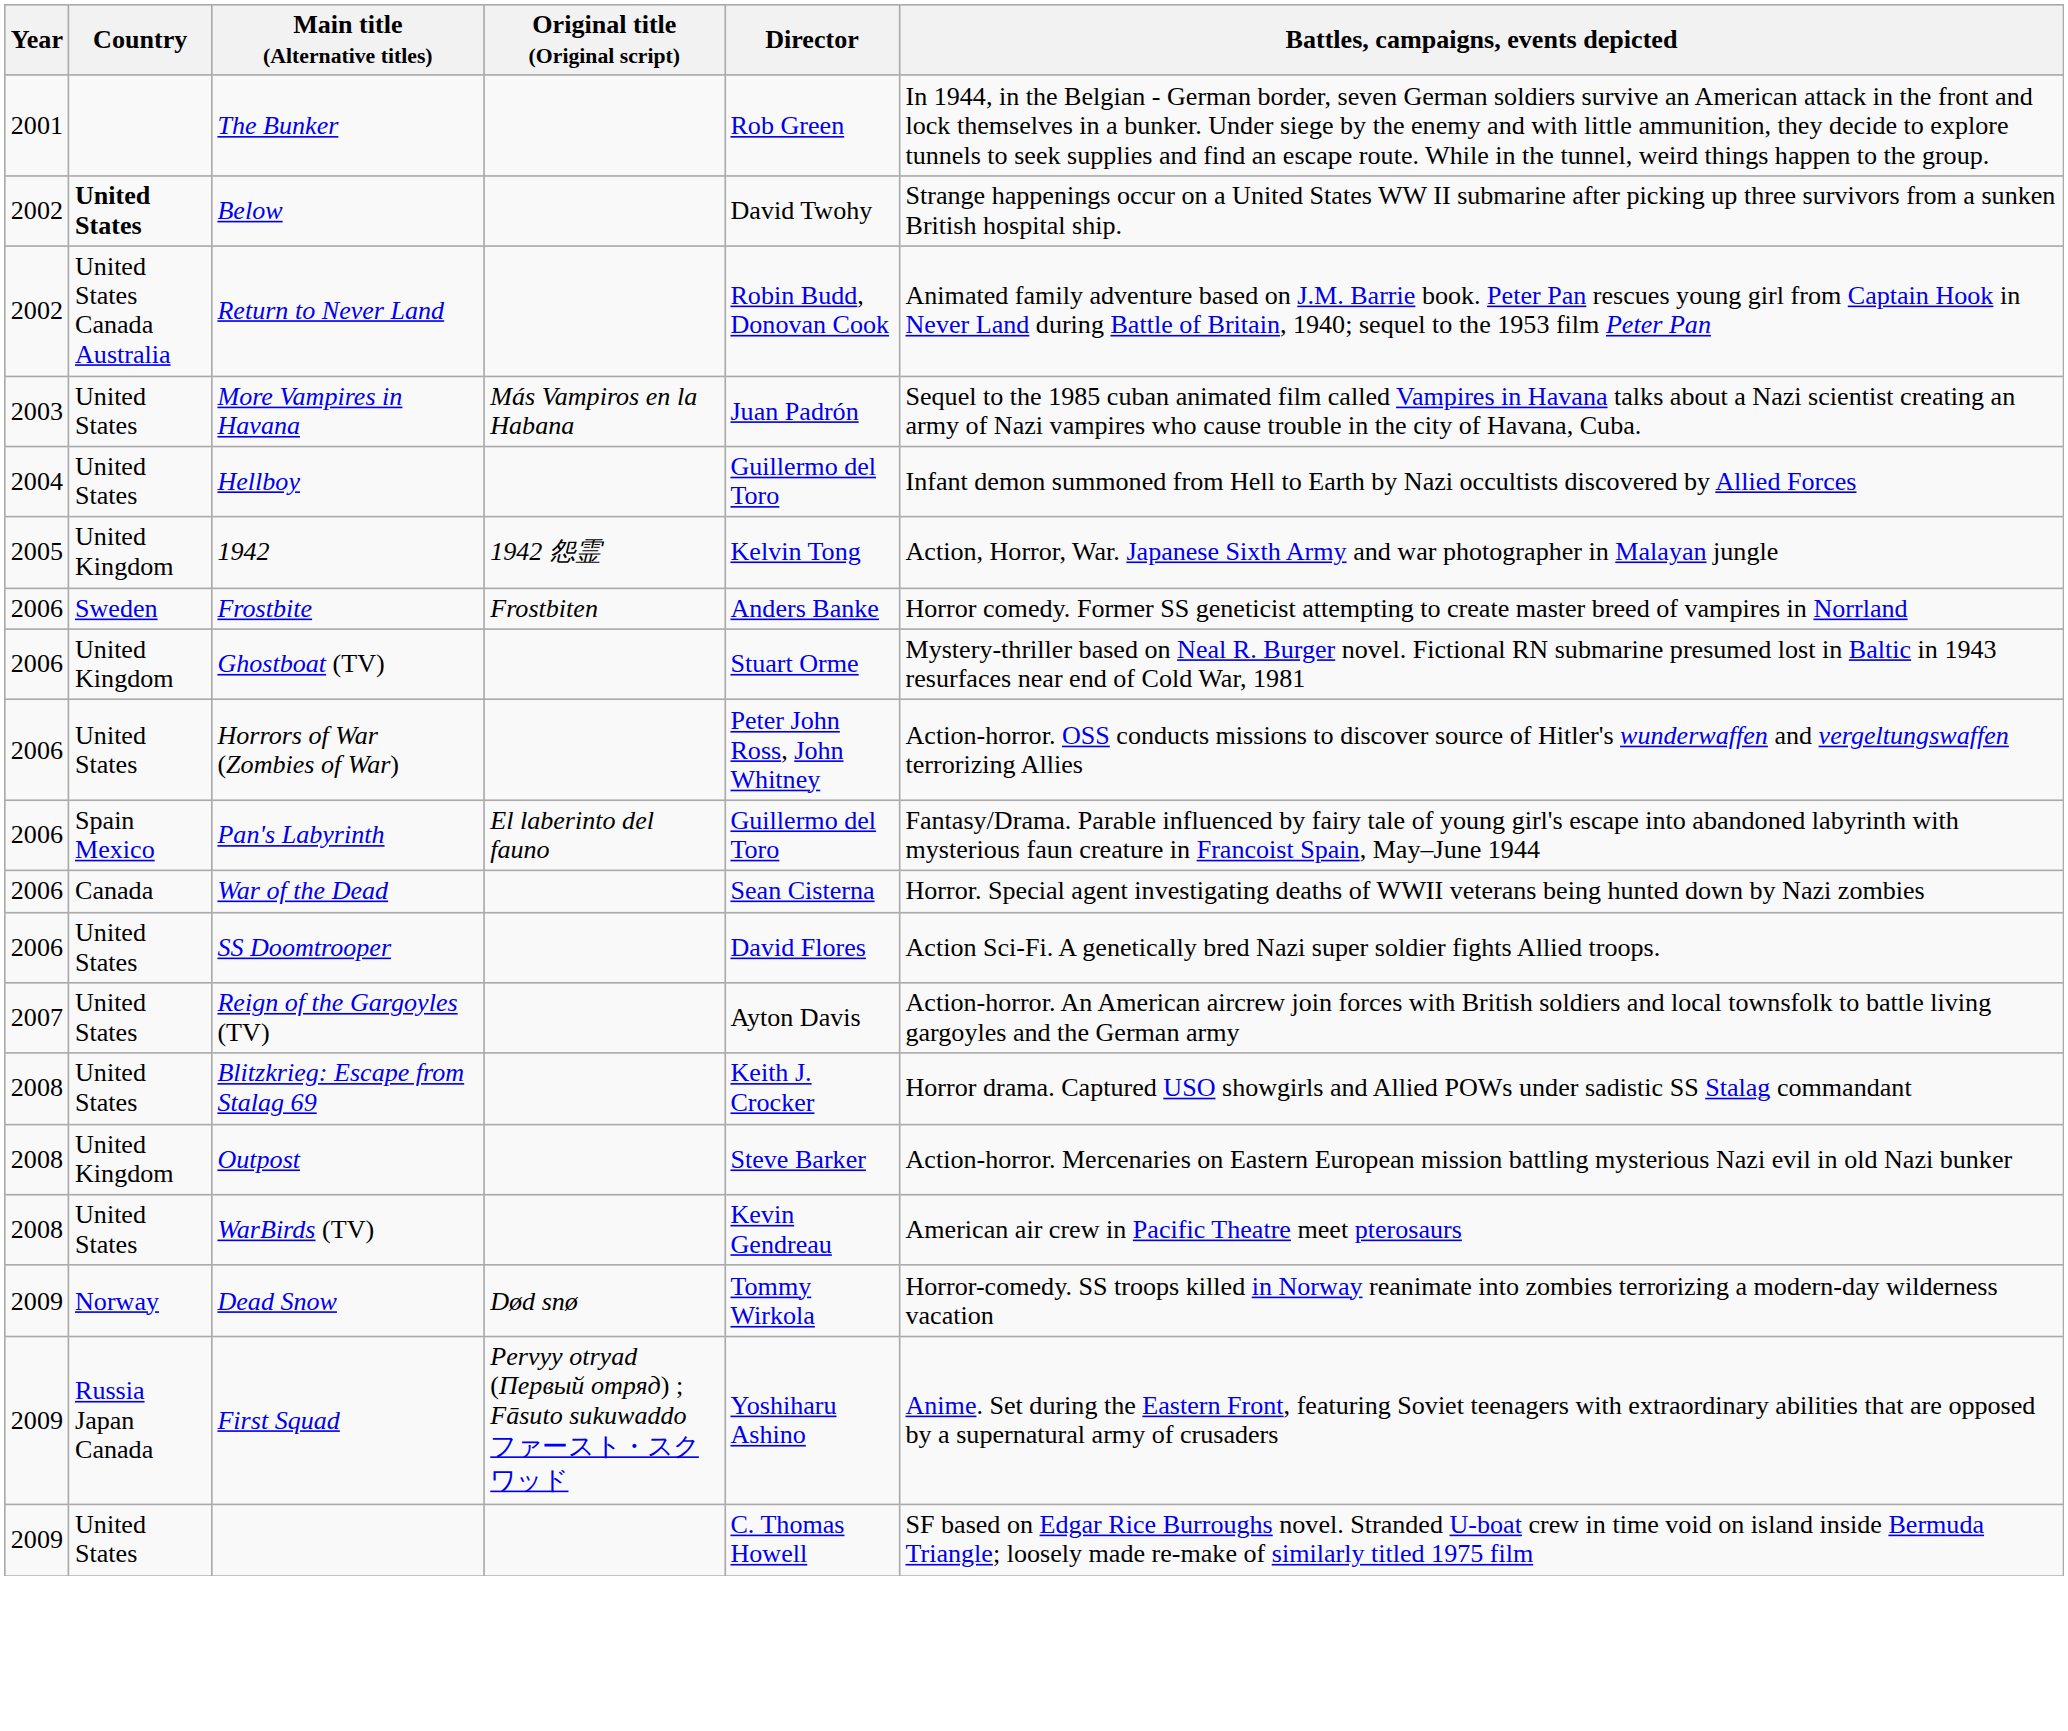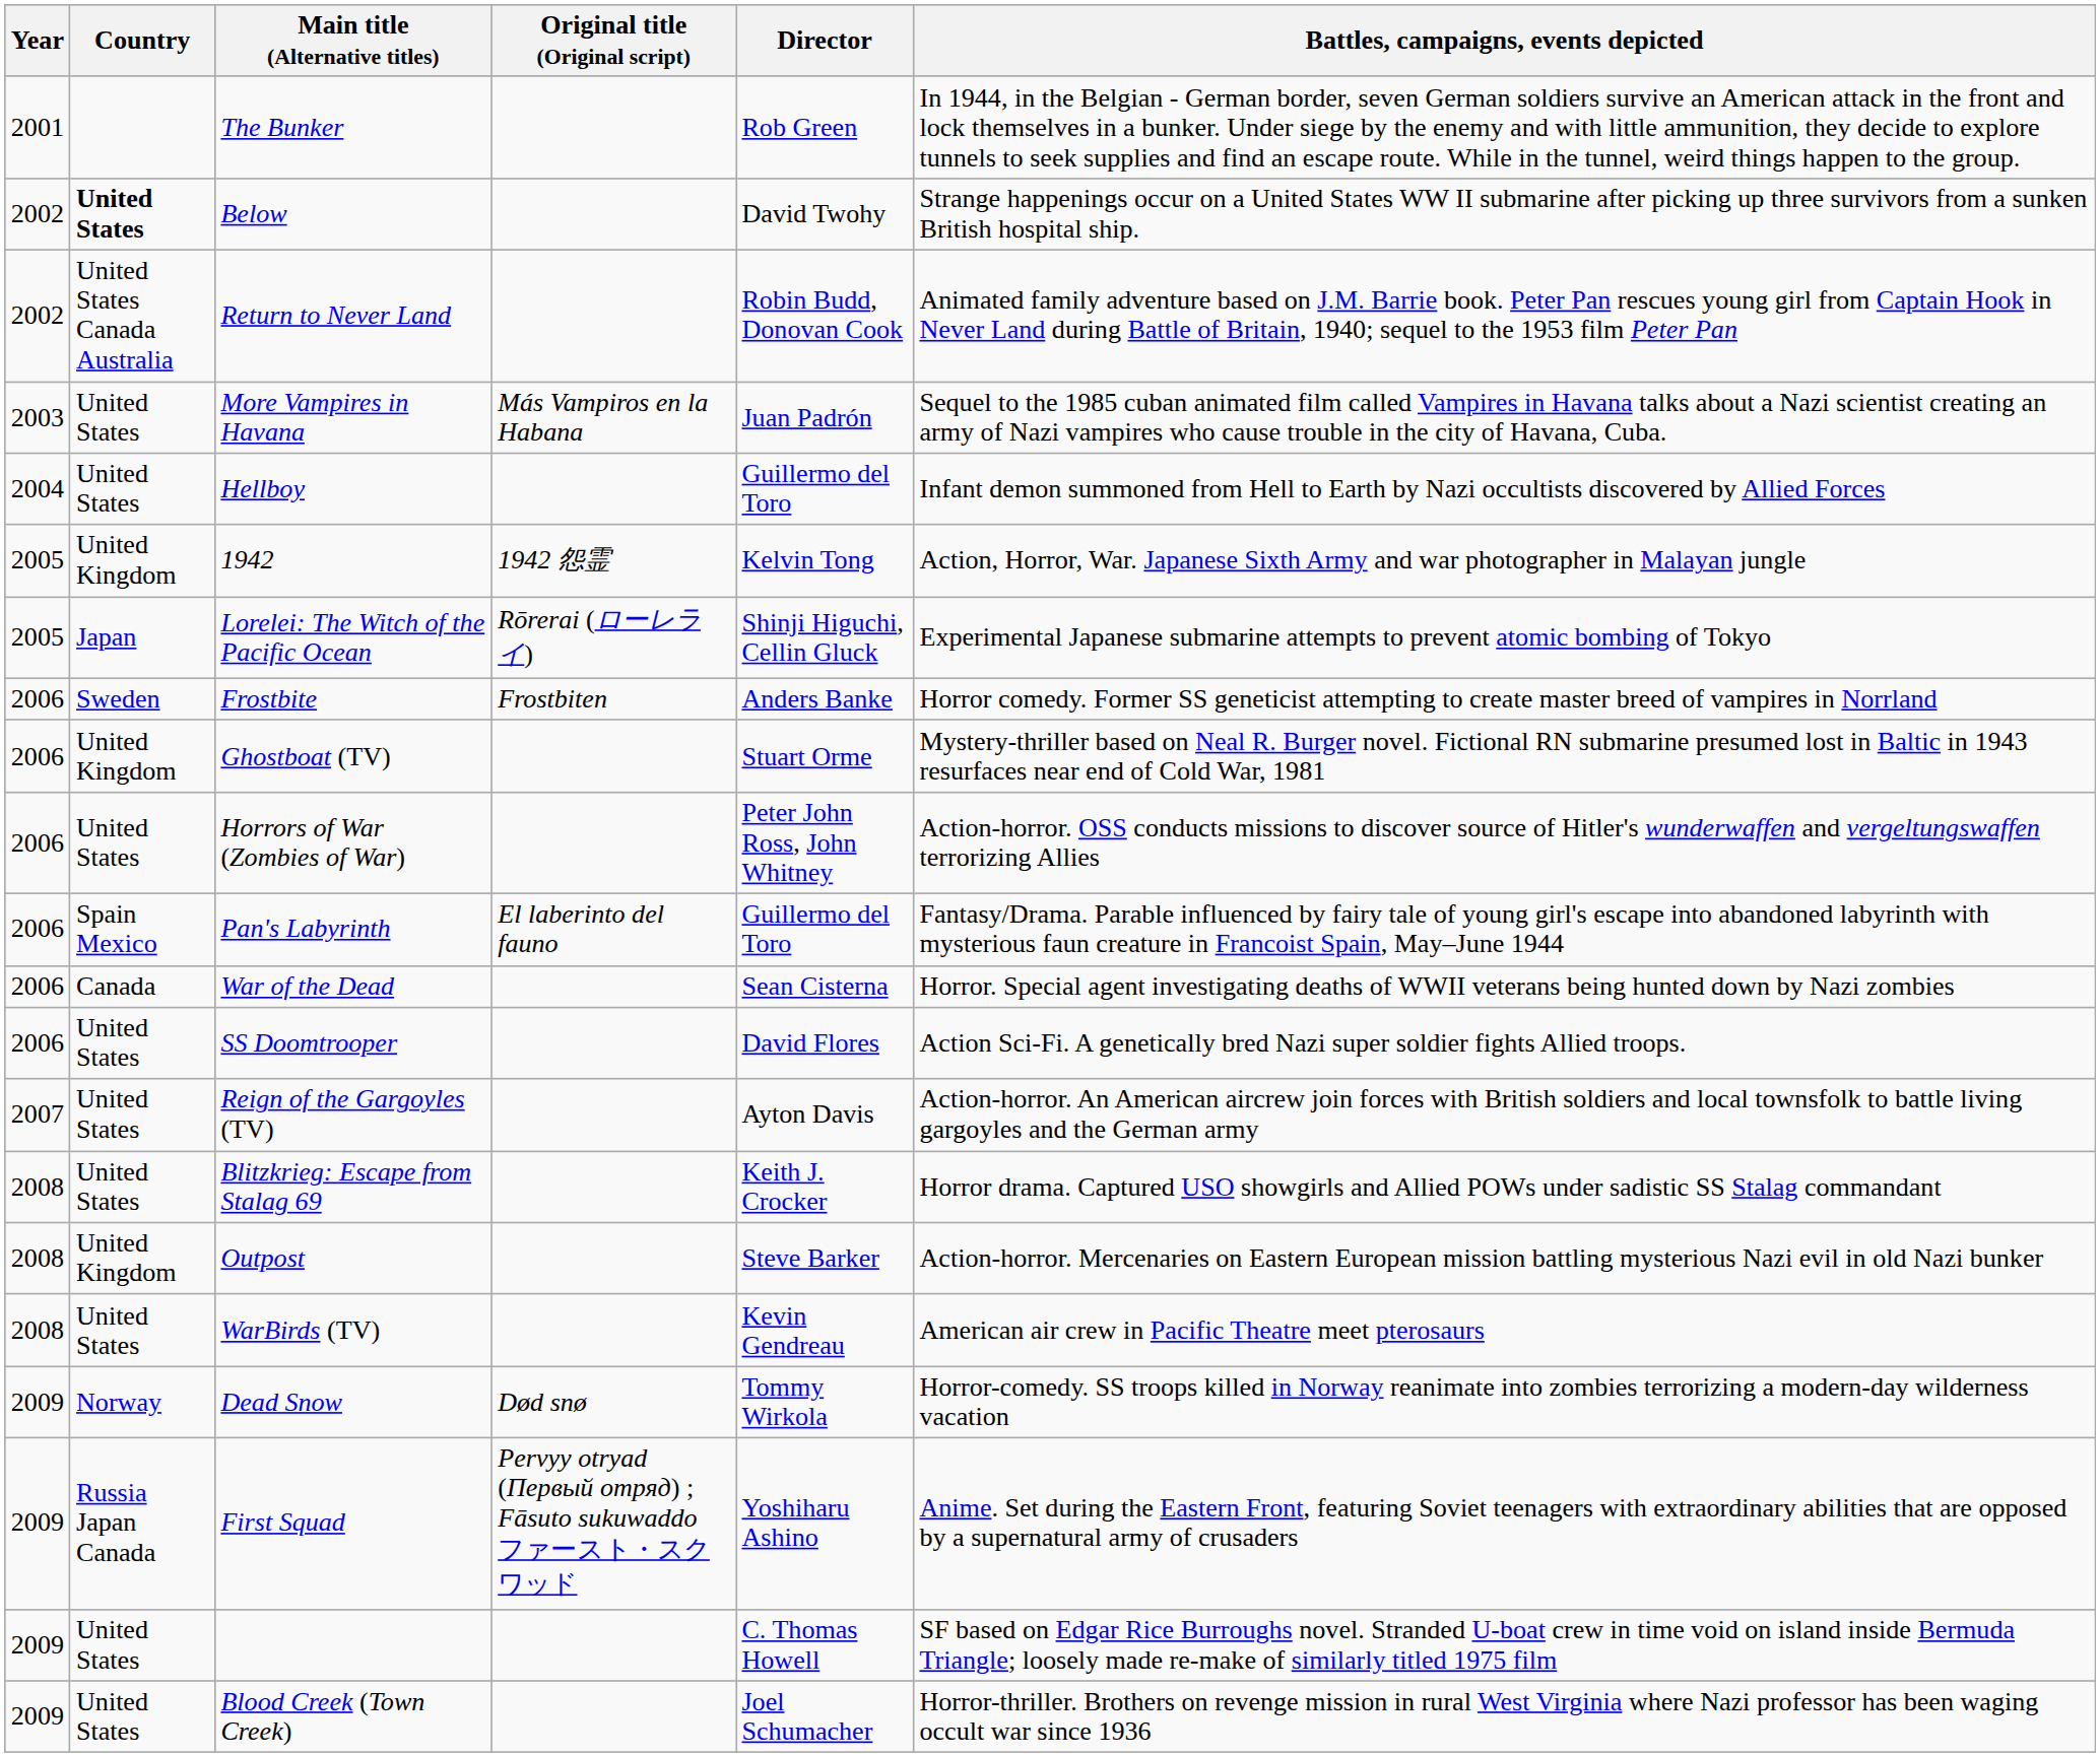+ row: 2005 | Japan | Lorelei: The Witch of the Pacific Ocean | Rōrerai (ローレライ) | Shinji Higuchi, Cellin Gluck | Experimental Japanese submarine attempts to prevent atomic bombing of Tokyo
+ row: 2009 | United States | Blood Creek (Town Creek) | Joel Schumacher | Horror-thriller. Brothers on revenge mission in rural West Virginia where Nazi professor has been waging occult war since 1936
